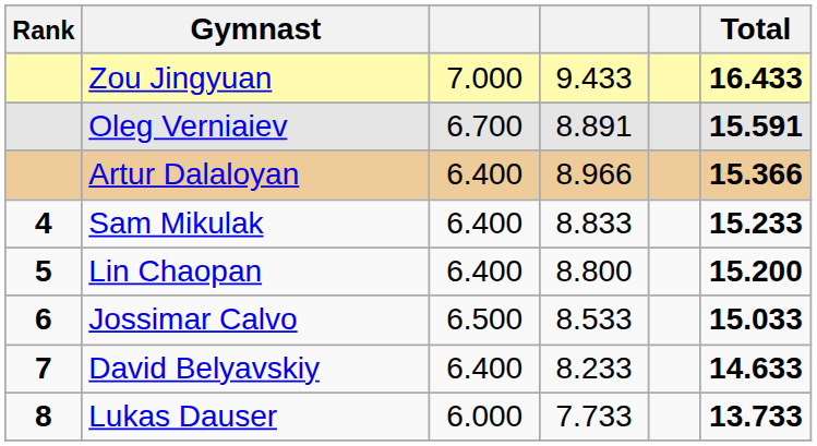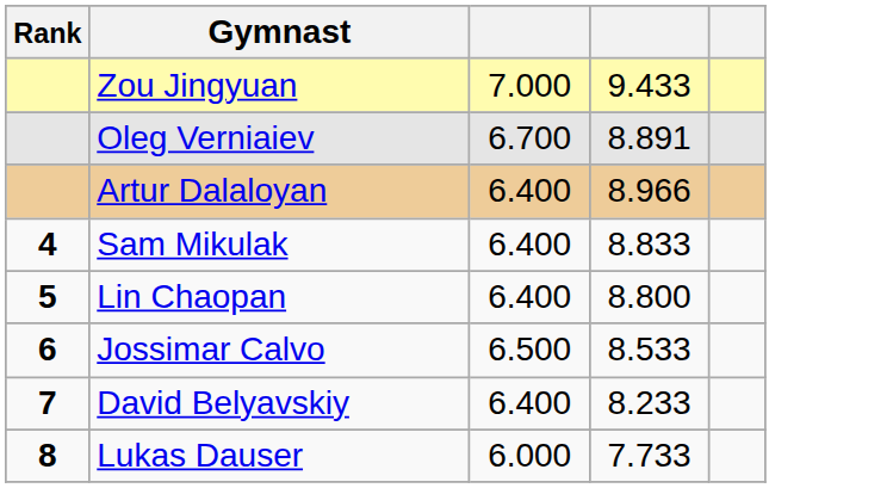- column: Total | 16.433 | 15.591 | 15.366 | 15.233 | 15.200 | 15.033 | 14.633 | 13.733
